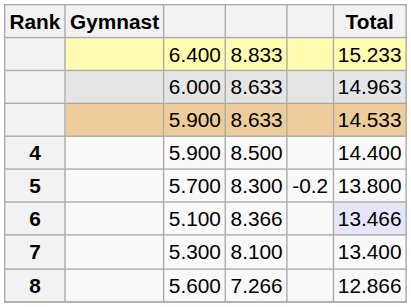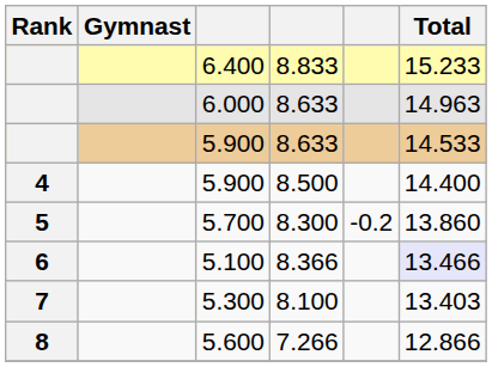5.700 | Total: 13.800 -> 13.860
5.300 | Total: 13.400 -> 13.403
